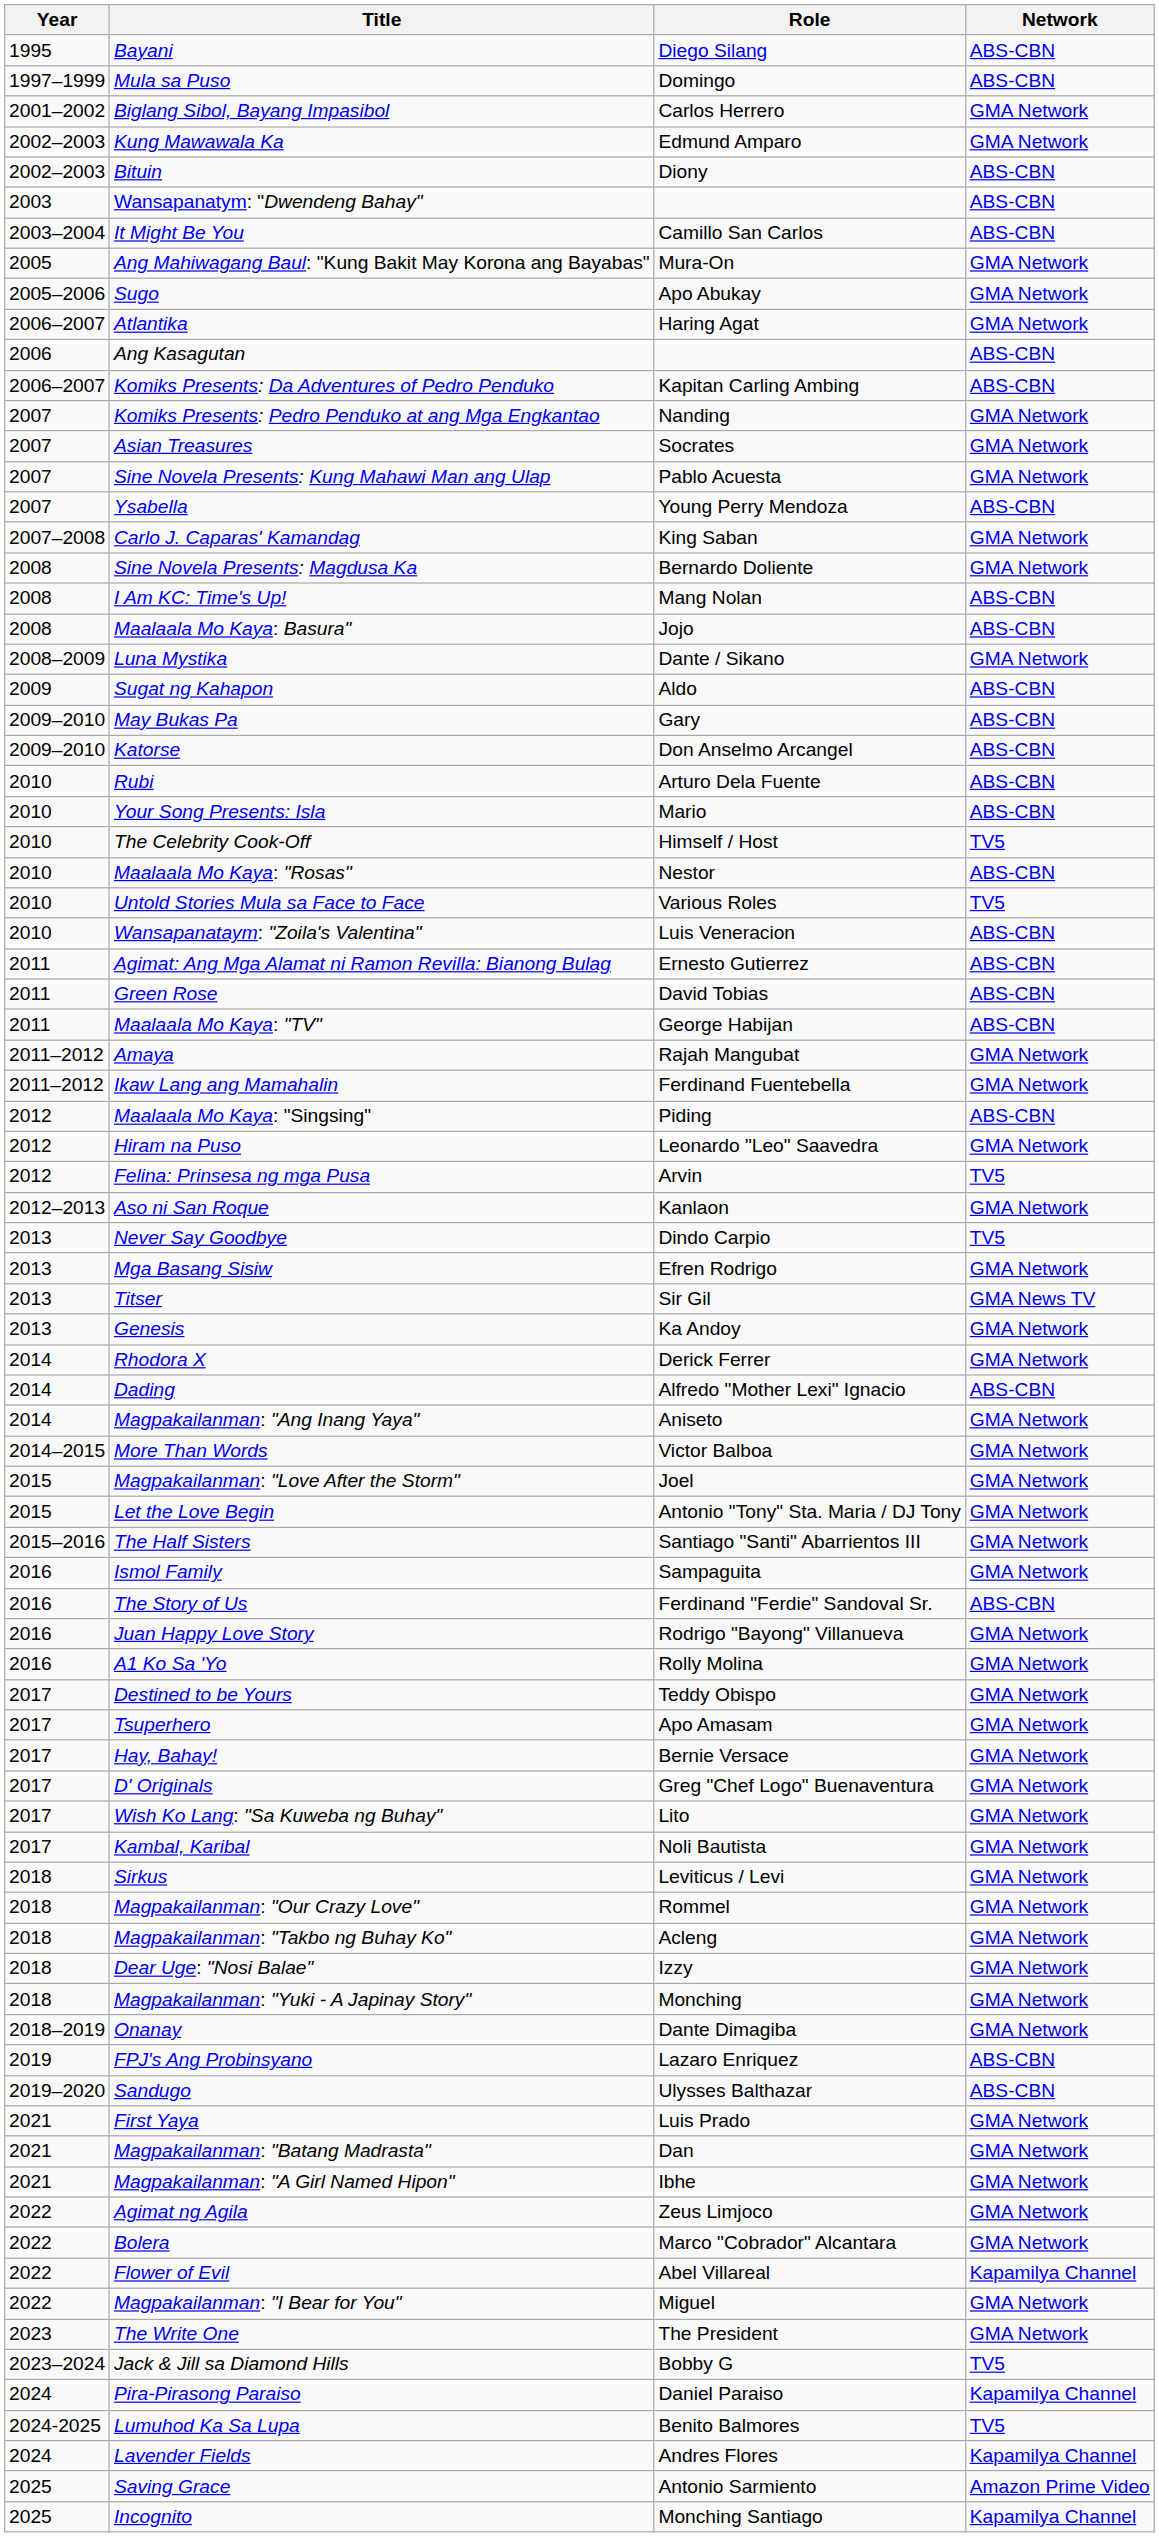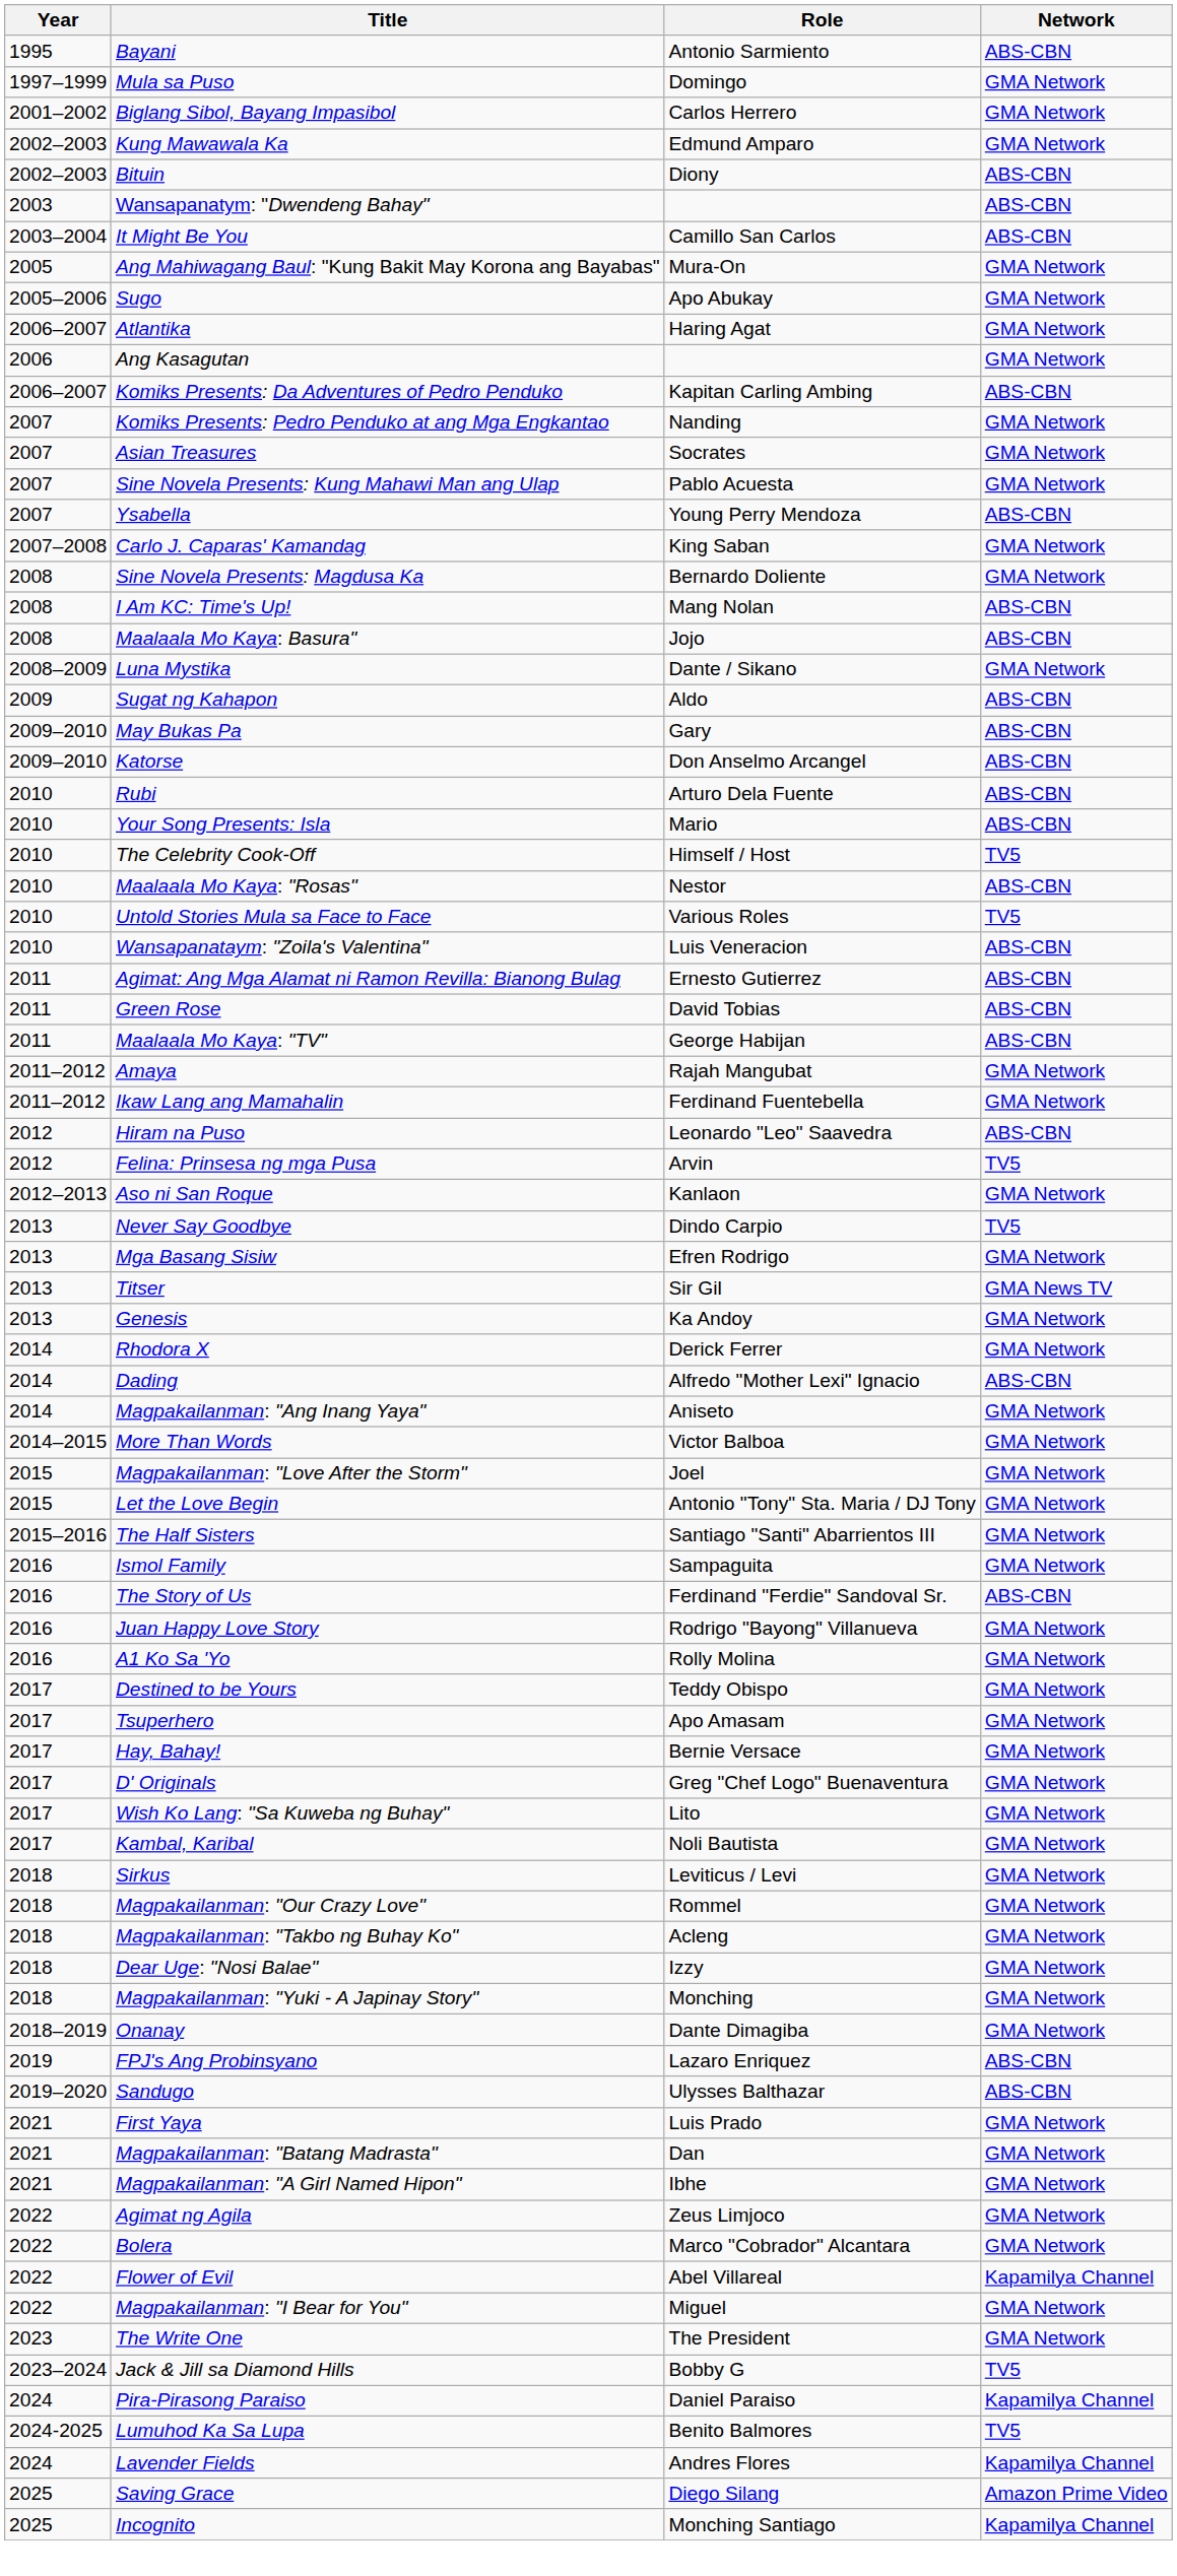Bayani | Role: Diego Silang -> Antonio Sarmiento
Mula sa Puso | Network: ABS-CBN -> GMA Network
Ang Kasagutan | Network: ABS-CBN -> GMA Network
- row: 2012 | Maalaala Mo Kaya: "Singsing" | Piding | ABS-CBN
Hiram na Puso | Network: GMA Network -> ABS-CBN
Saving Grace | Role: Antonio Sarmiento -> Diego Silang
